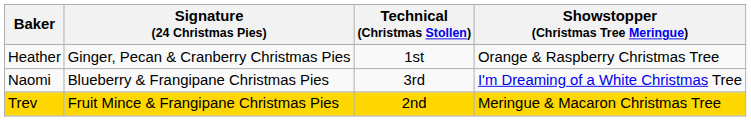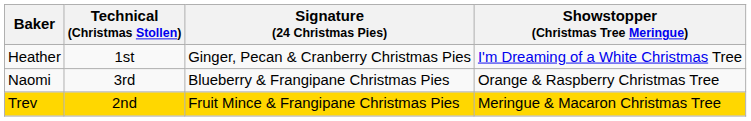columns swapped: Signature (24 Christmas Pies) <-> Technical (Christmas Stollen)
Heather | Showstopper (Christmas Tree Meringue): Orange & Raspberry Christmas Tree -> I'm Dreaming of a White Christmas Tree
Naomi | Showstopper (Christmas Tree Meringue): I'm Dreaming of a White Christmas Tree -> Orange & Raspberry Christmas Tree
